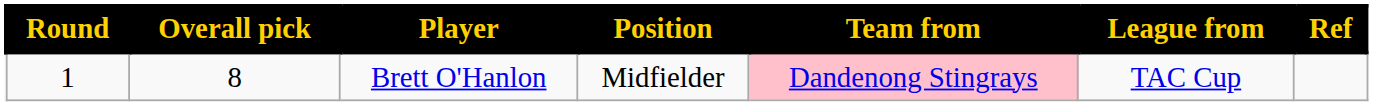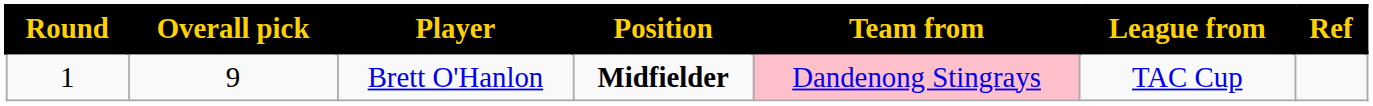Brett O'Hanlon | Overall pick: 8 -> 9
Brett O'Hanlon | Position: normal -> bold
